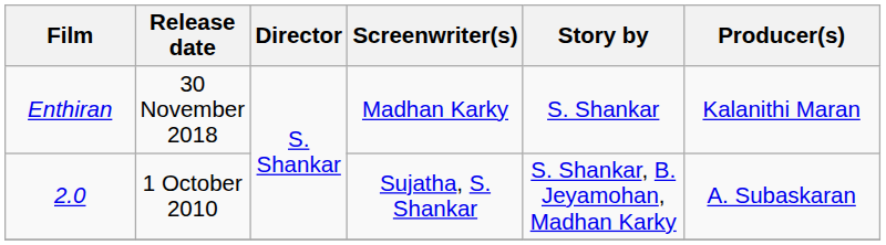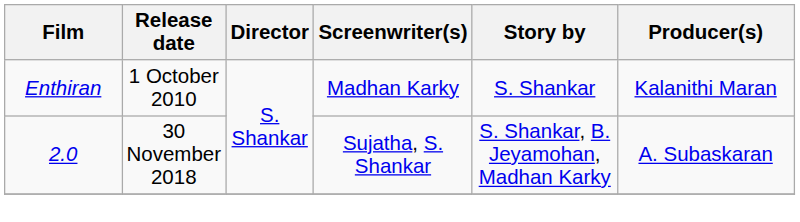Enthiran | Release date: 30 November 2018 -> 1 October 2010
2.0 | Release date: 1 October 2010 -> 30 November 2018
